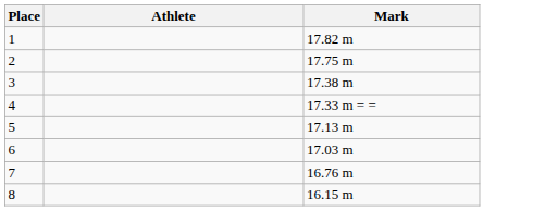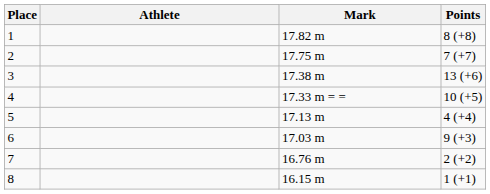+ column: Points | 8 (+8) | 7 (+7) | 13 (+6) | 10 (+5) | 4 (+4) | 9 (+3) | 2 (+2) | 1 (+1)
